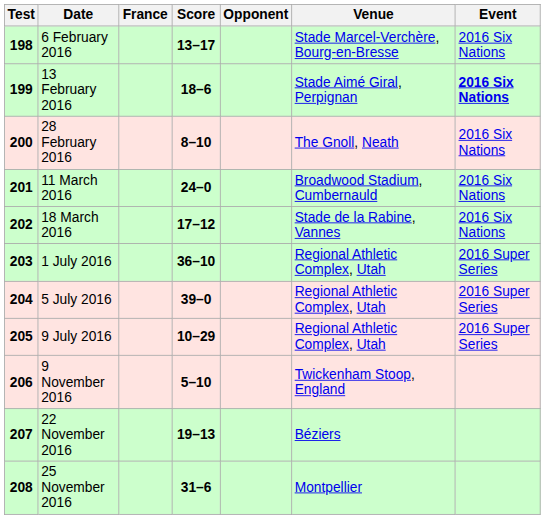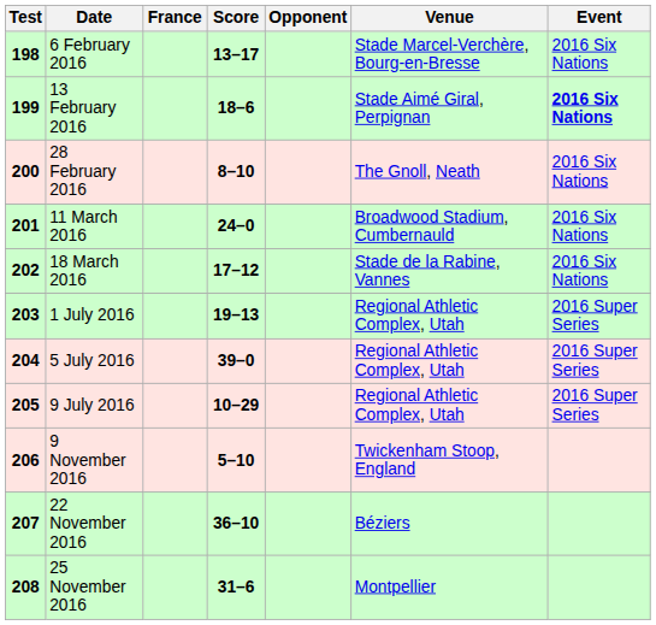1 July 2016 | Score: 36–10 -> 19–13
22 November 2016 | Score: 19–13 -> 36–10
